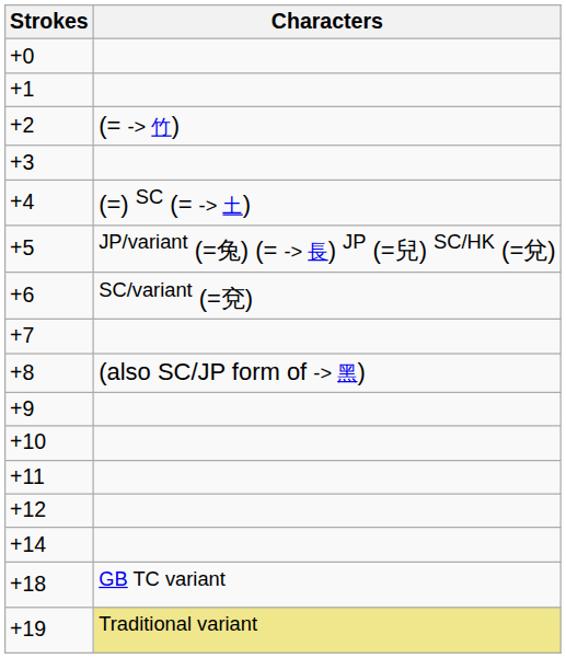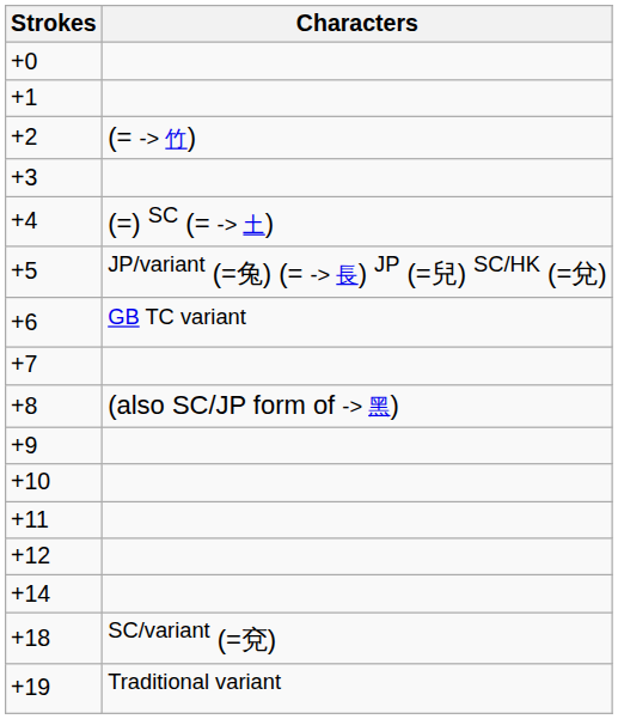+6 | Characters: SC/variant (=兗) -> GB TC variant
+18 | Characters: GB TC variant -> SC/variant (=兗)
+19 | Characters: khaki background -> no background
